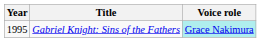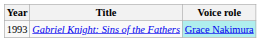Gabriel Knight: Sins of the Fathers | Year: 1995 -> 1993
